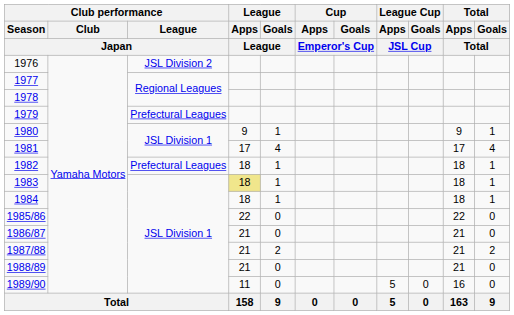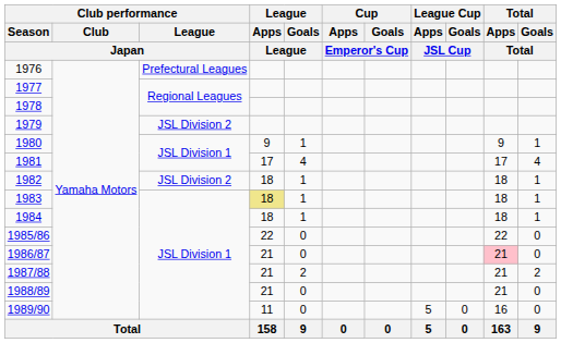1976 | Club performance / League / Japan: JSL Division 2 -> Prefectural Leagues
1979 | Club performance / League / Japan: Prefectural Leagues -> JSL Division 2
1982 | Club performance / League / Japan: Prefectural Leagues -> JSL Division 2
1986/87 | Total / Apps / Total: no background -> pink background
